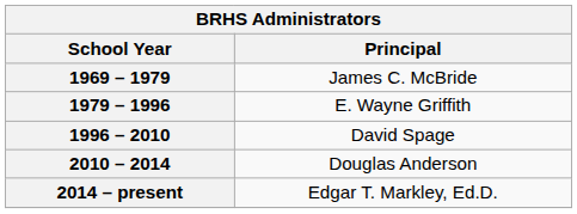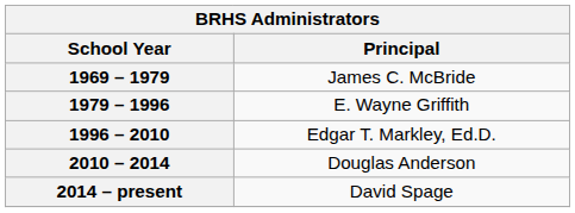1996 – 2010 | Principal: David Spage -> Edgar T. Markley, Ed.D.
2014 – present | Principal: Edgar T. Markley, Ed.D. -> David Spage
